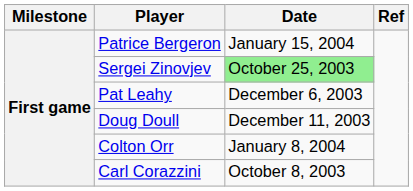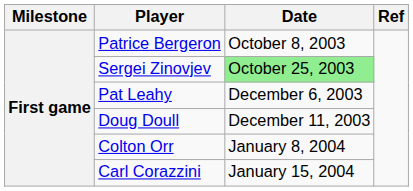Patrice Bergeron | Date: January 15, 2004 -> October 8, 2003
Carl Corazzini | Date: October 8, 2003 -> January 15, 2004
